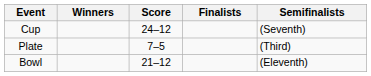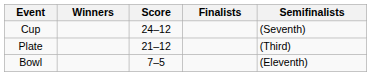Plate | Score: 7–5 -> 21–12
Bowl | Score: 21–12 -> 7–5
